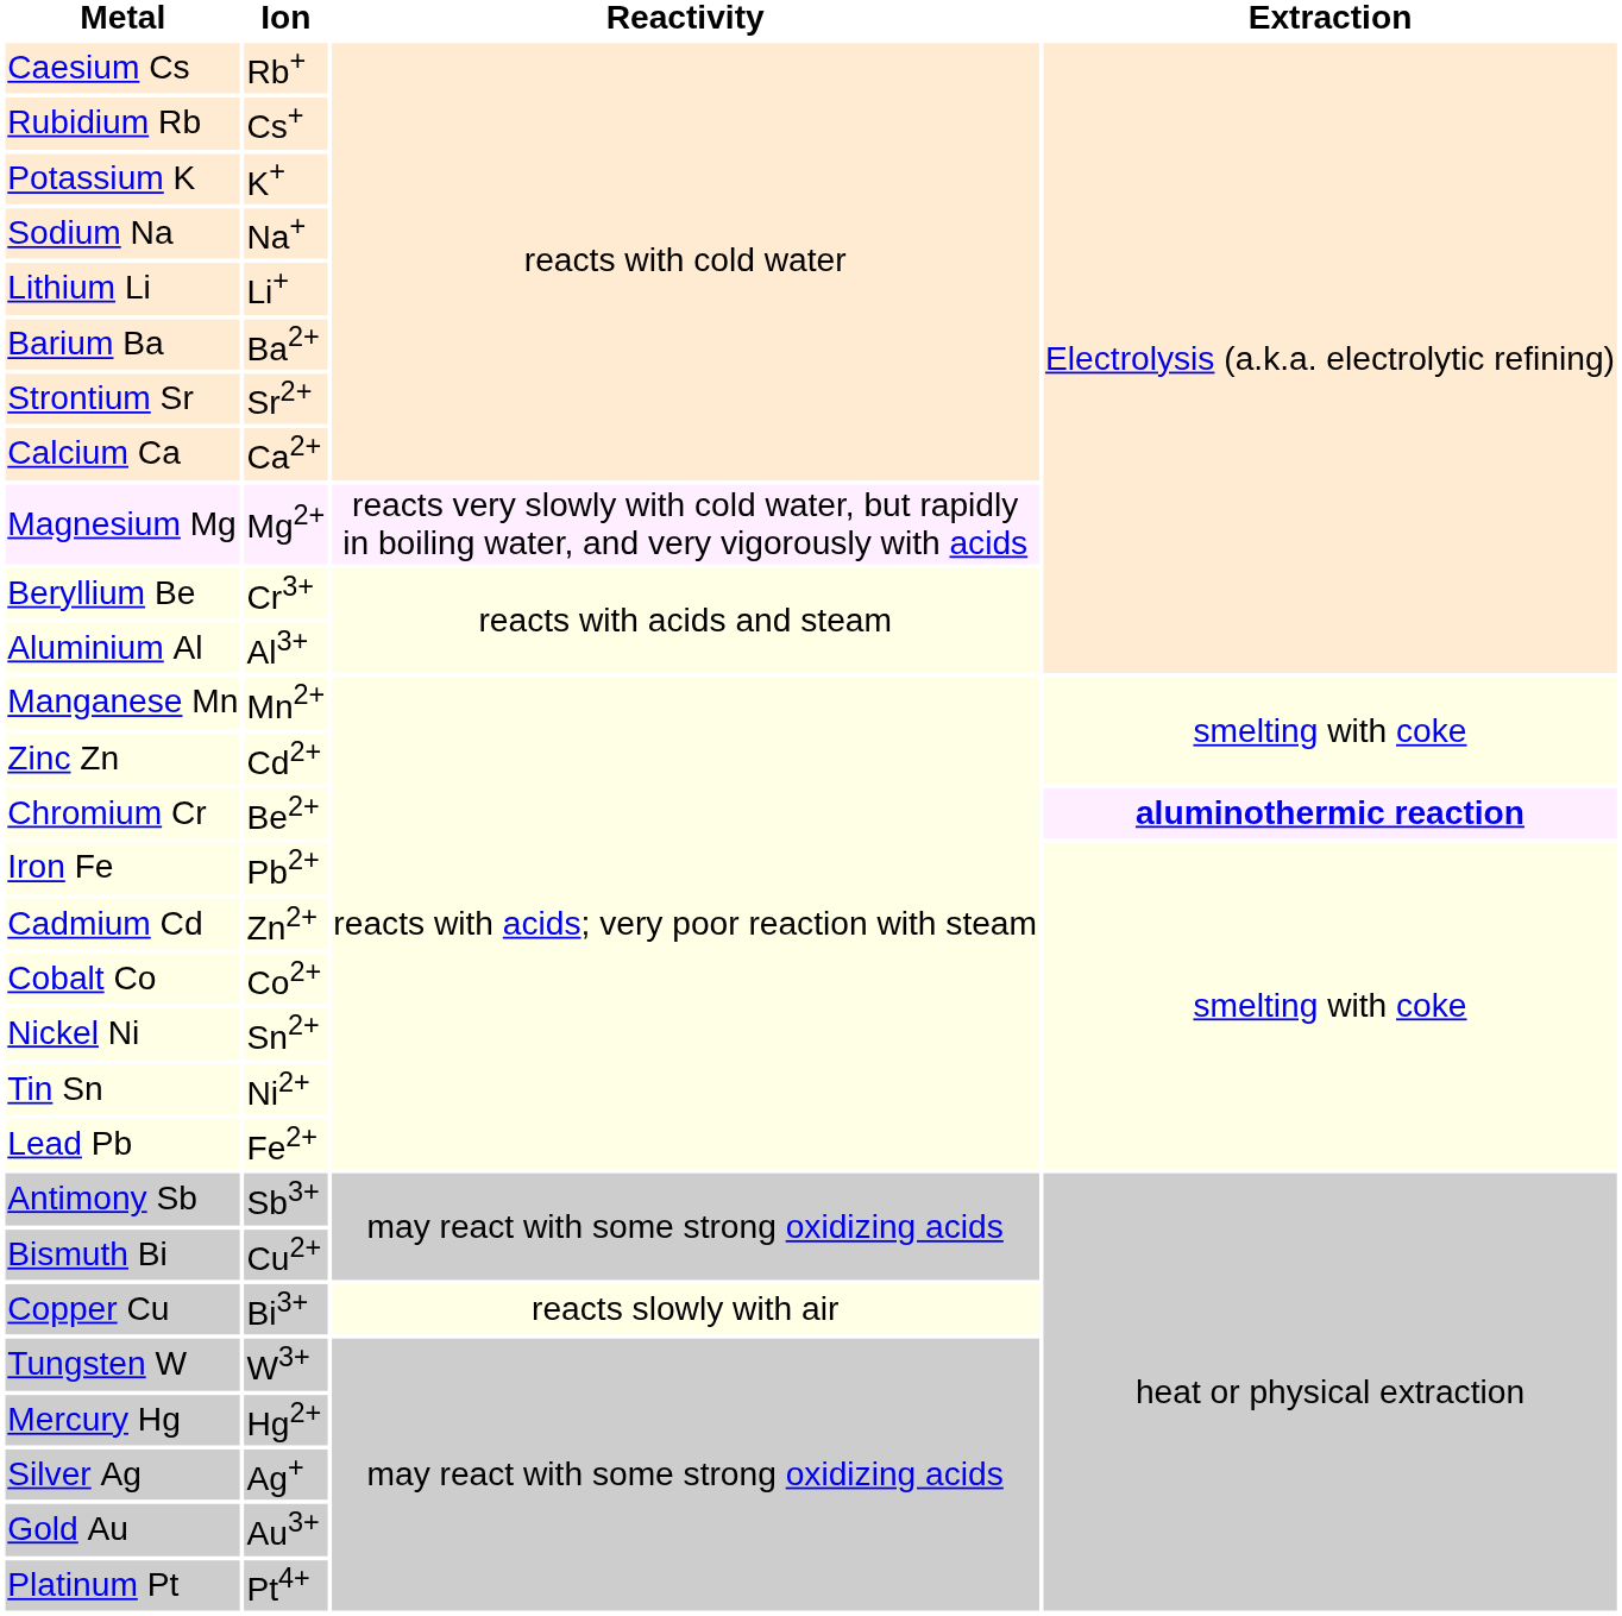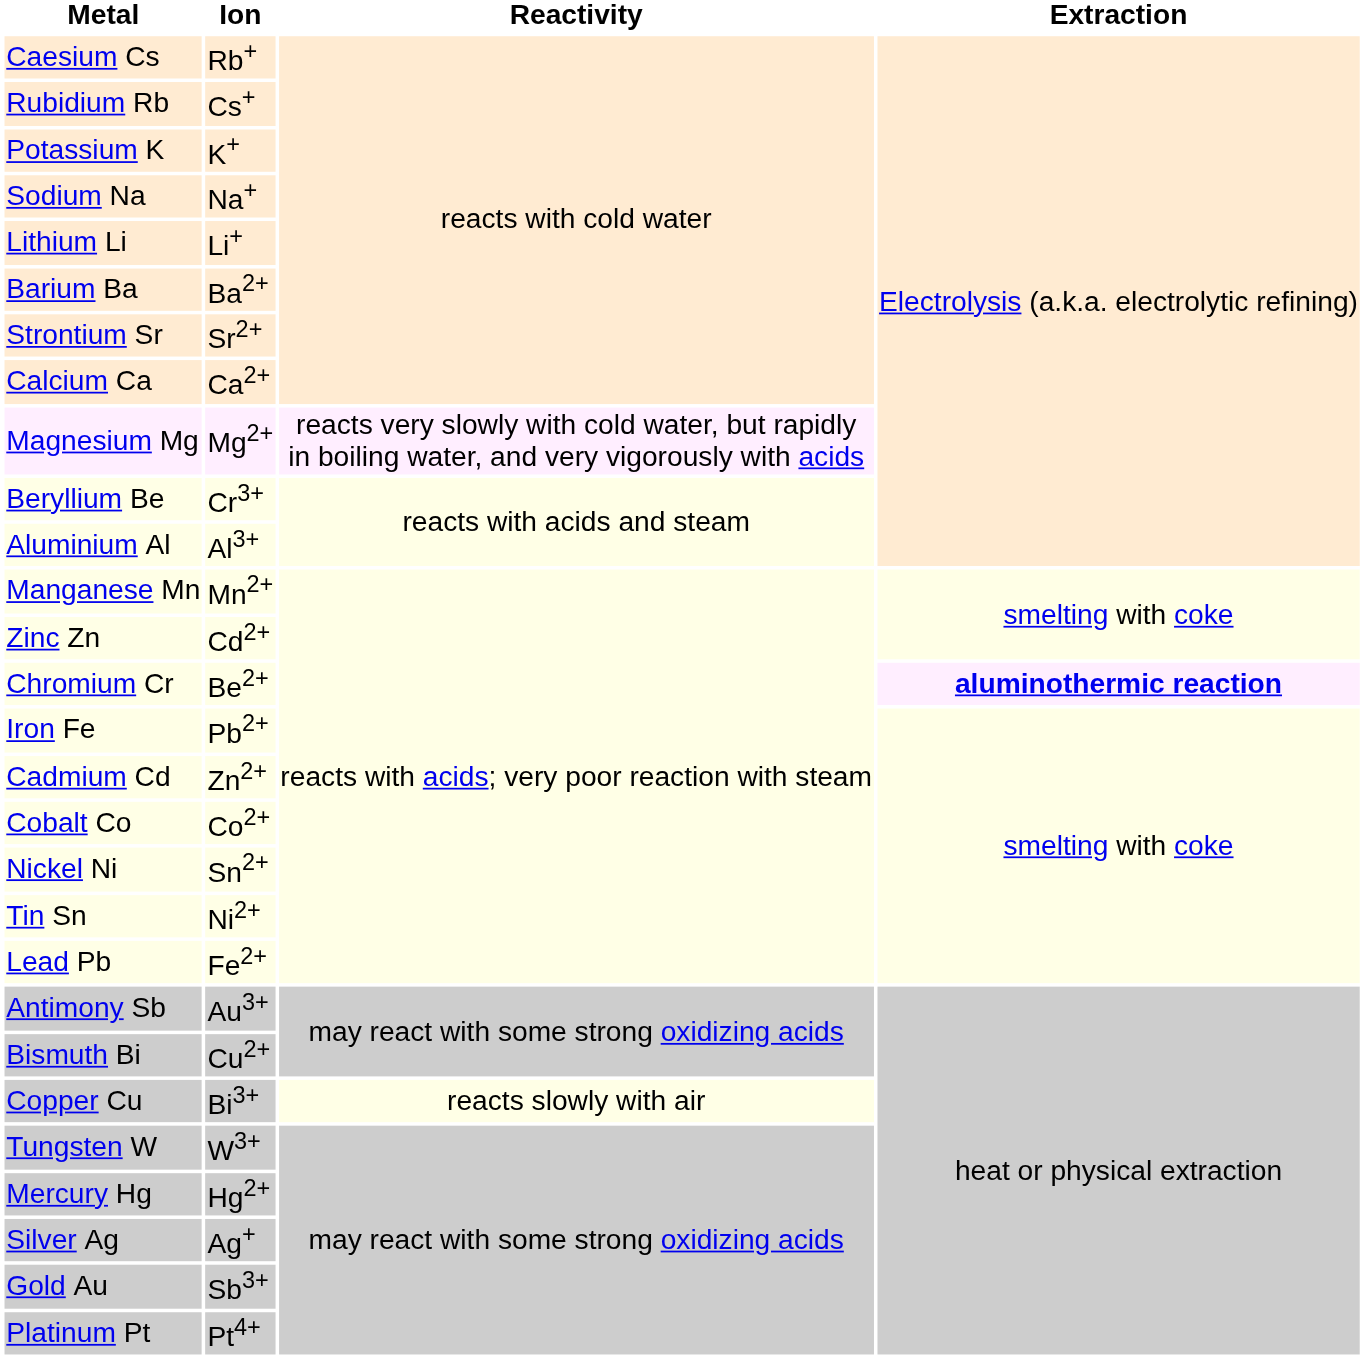Antimony Sb | Ion: Sb3+ -> Au3+
Gold Au | Ion: Au3+ -> Sb3+
